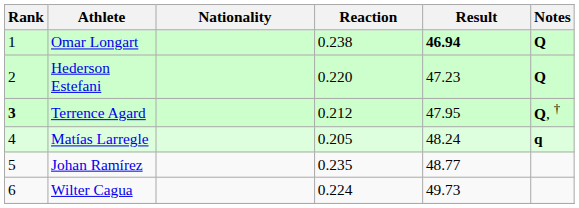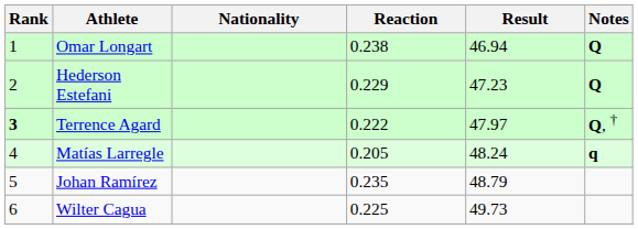Omar Longart | Result: bold -> normal
Hederson Estefani | Reaction: 0.220 -> 0.229
Terrence Agard | Reaction: 0.212 -> 0.222
Terrence Agard | Result: 47.95 -> 47.97
Johan Ramírez | Result: 48.77 -> 48.79
Wilter Cagua | Reaction: 0.224 -> 0.225
